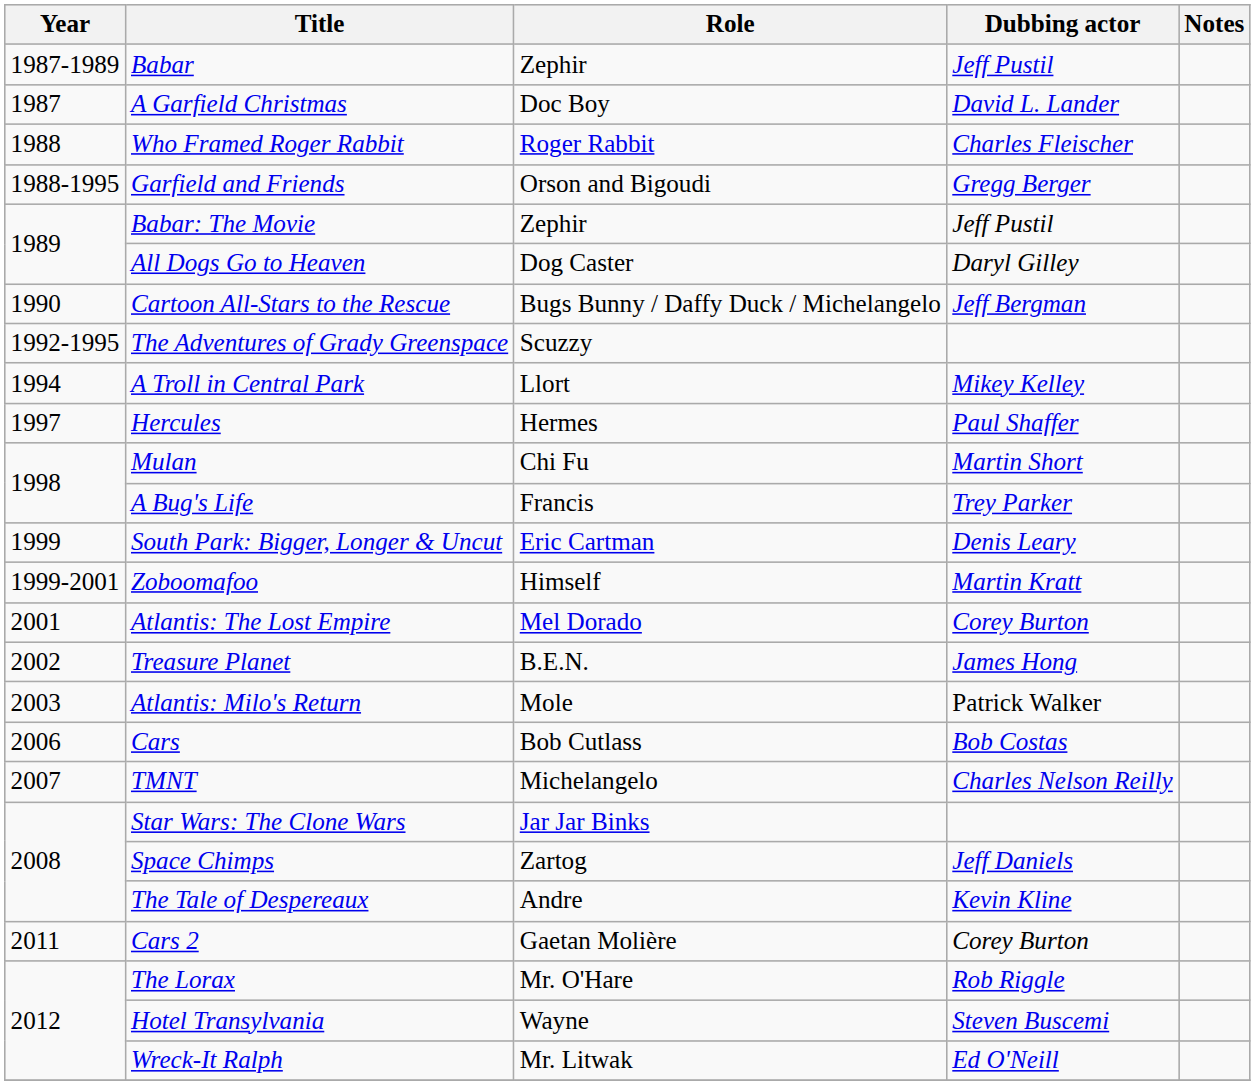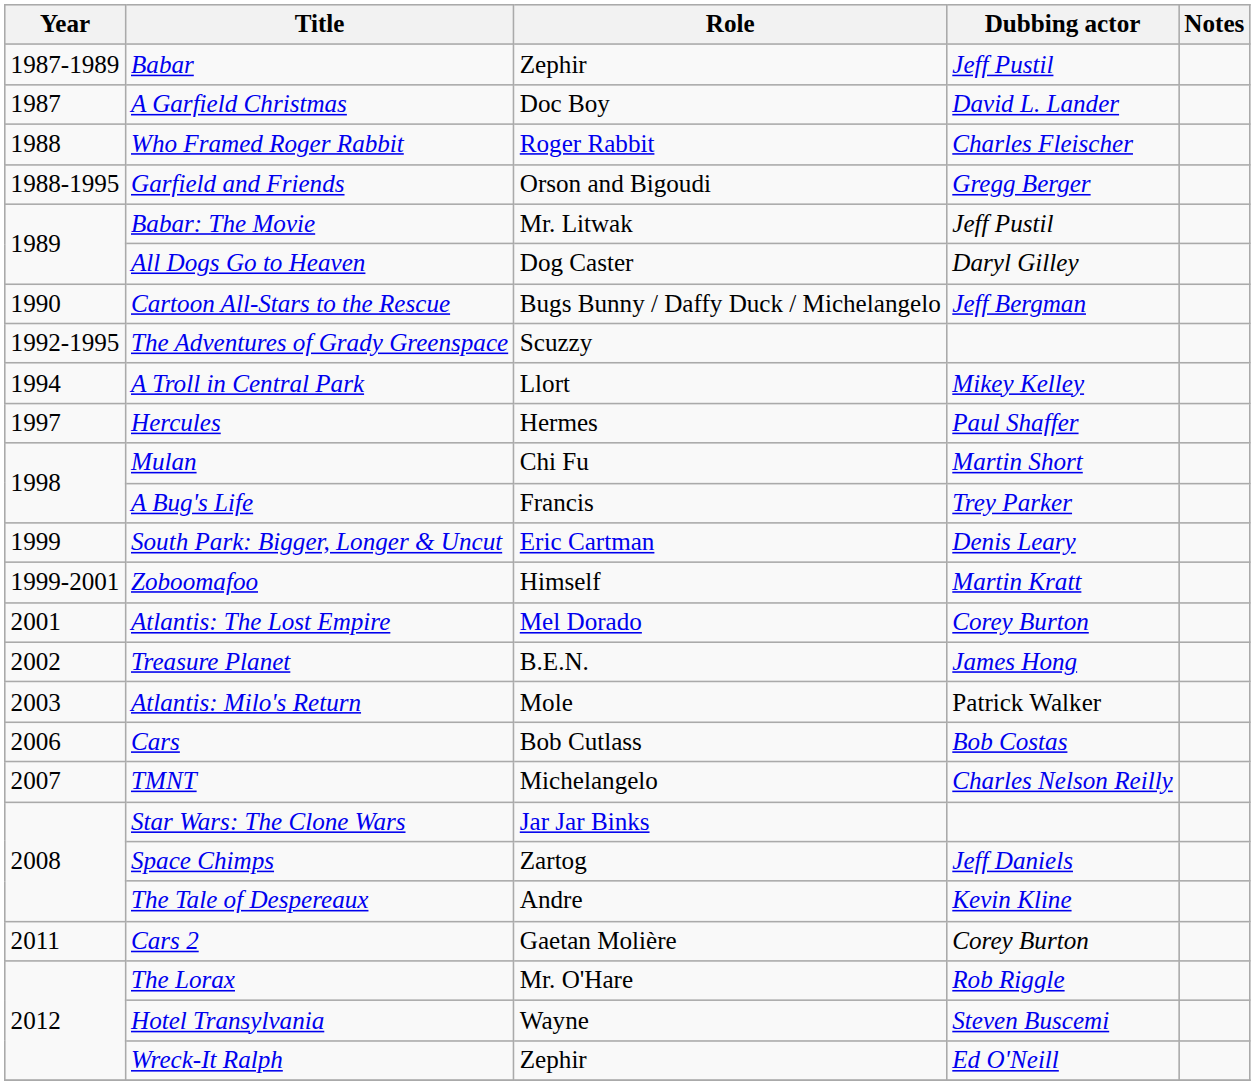Babar: The Movie | Role: Zephir -> Mr. Litwak
Wreck-It Ralph | Role: Mr. Litwak -> Zephir
